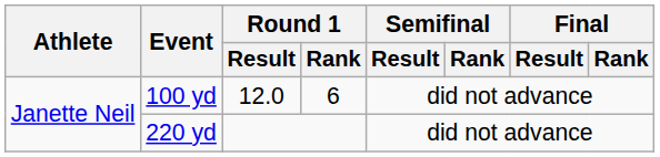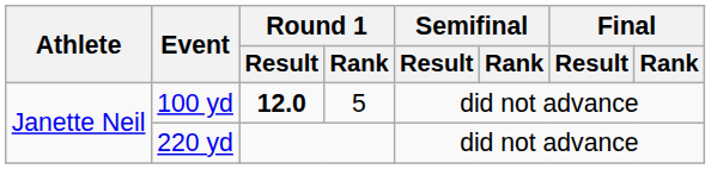100 yd | Round 1 / Result: normal -> bold
100 yd | Round 1 / Rank: 6 -> 5
